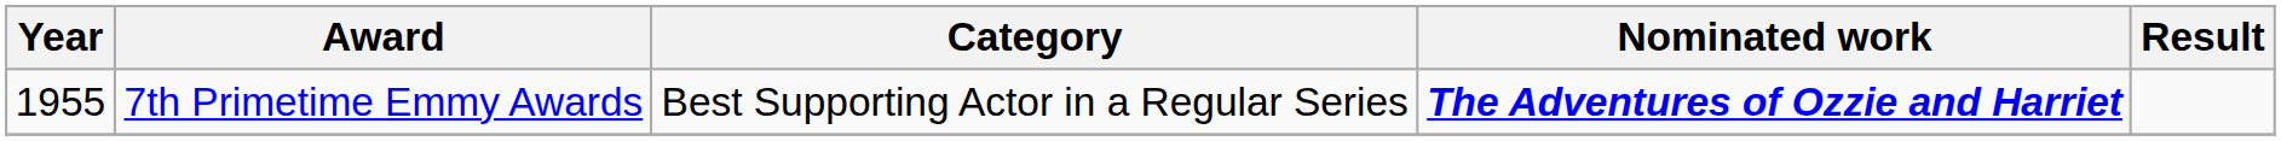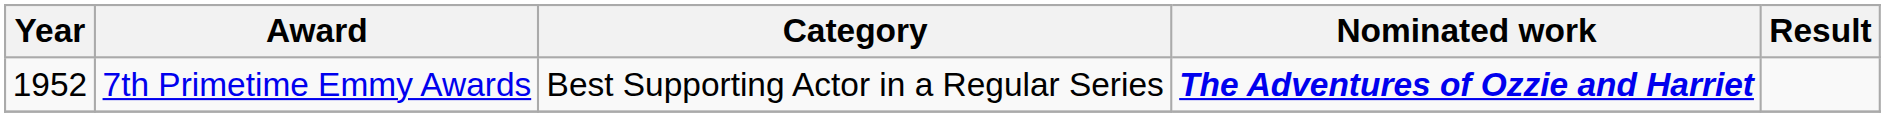7th Primetime Emmy Awards | Year: 1955 -> 1952
